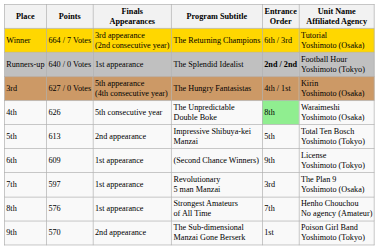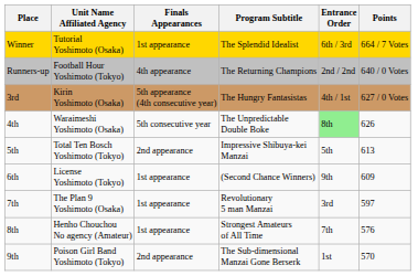columns swapped: Unit Name Affiliated Agency <-> Points
Winner | Finals Appearances: 3rd appearance (2nd consecutive year) -> 1st appearance
Winner | Program Subtitle: The Returning Champions -> The Splendid Idealist
Runners-up | Finals Appearances: 1st appearance -> 4th appearance
Runners-up | Program Subtitle: The Splendid Idealist -> The Returning Champions
Runners-up | Entrance Order: bold -> normal
